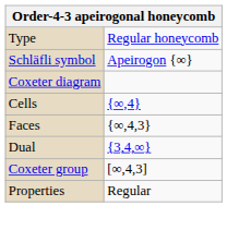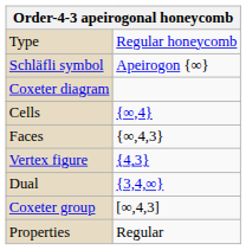+ row: Vertex figure | {4,3}
